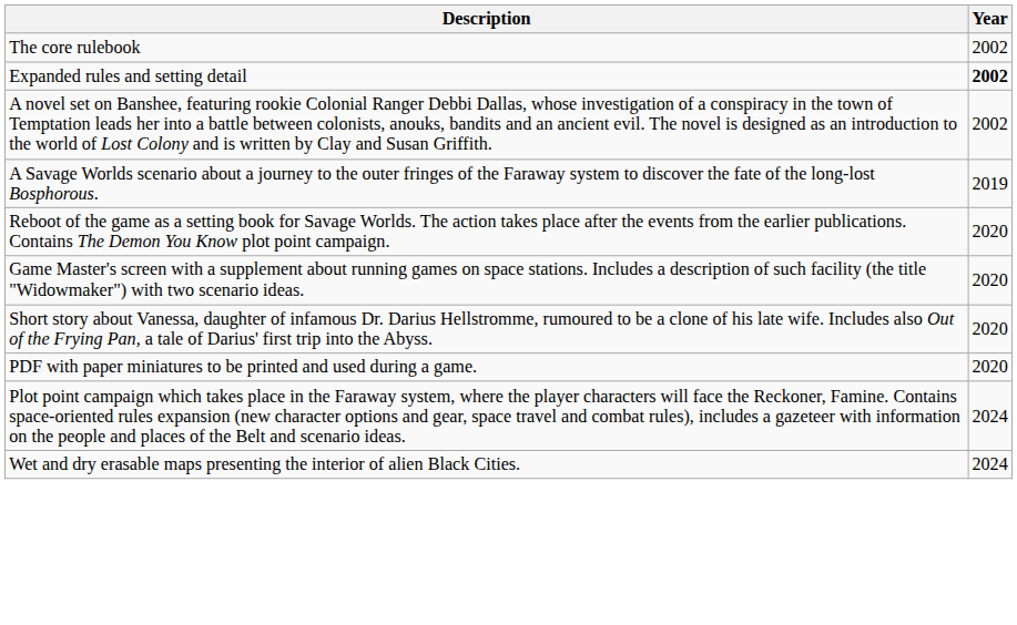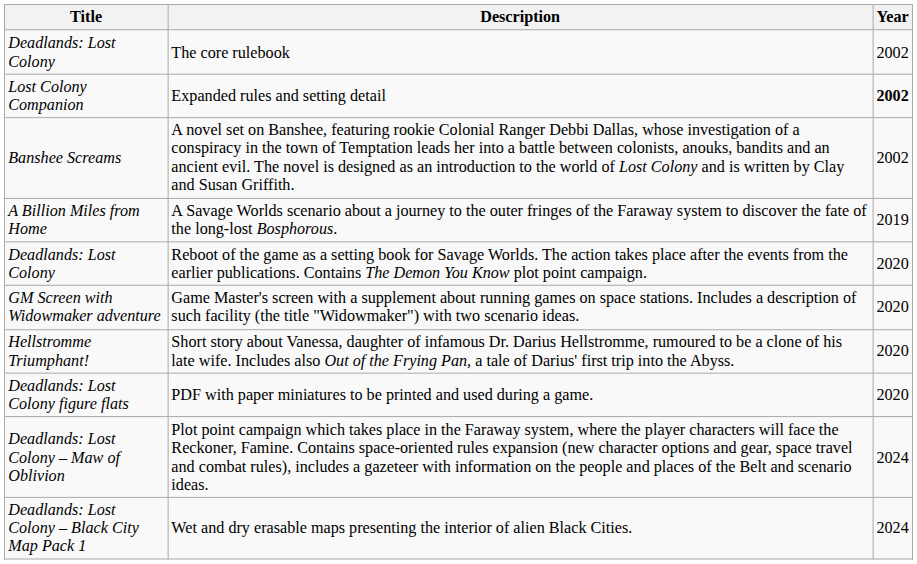+ column: Title | Deadlands: Lost Colony | Lost Colony Companion | Banshee Screams | A Billion Miles from Home | Deadlands: Lost Colony | GM Screen with Widowmaker adventure | Hellstromme Triumphant! | Deadlands: Lost Colony figure flats | Deadlands: Lost Colony – Maw of Oblivion | Deadlands: Lost Colony – Black City Map Pack 1
